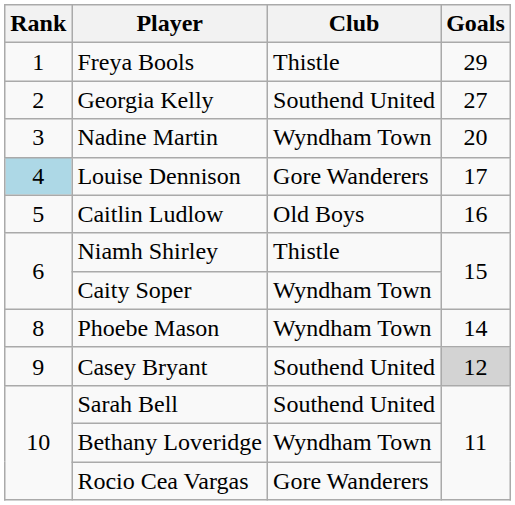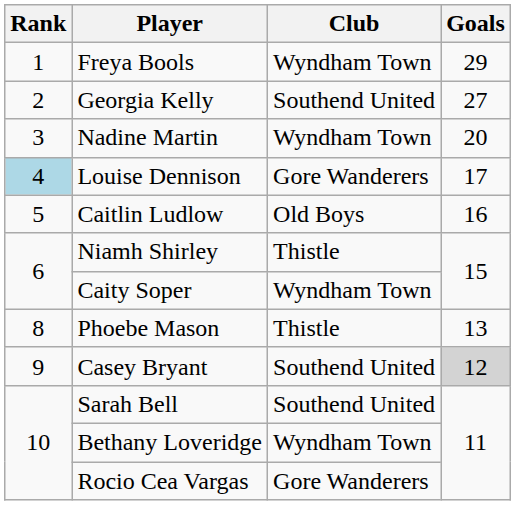Freya Bools | Club: Thistle -> Wyndham Town
Phoebe Mason | Club: Wyndham Town -> Thistle
Phoebe Mason | Goals: 14 -> 13
